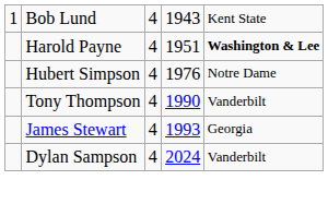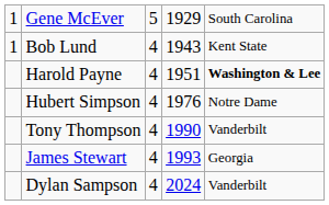+ row: 1 | Gene McEver | 5 | 1929 | South Carolina
